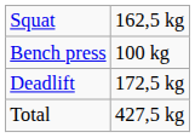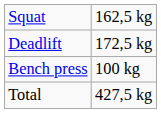rows swapped: Bench press <-> Deadlift
